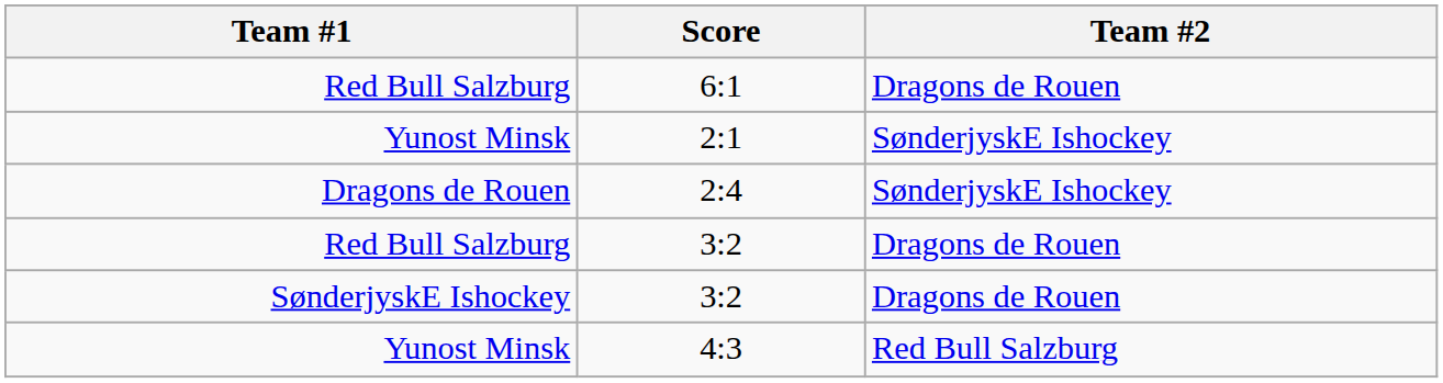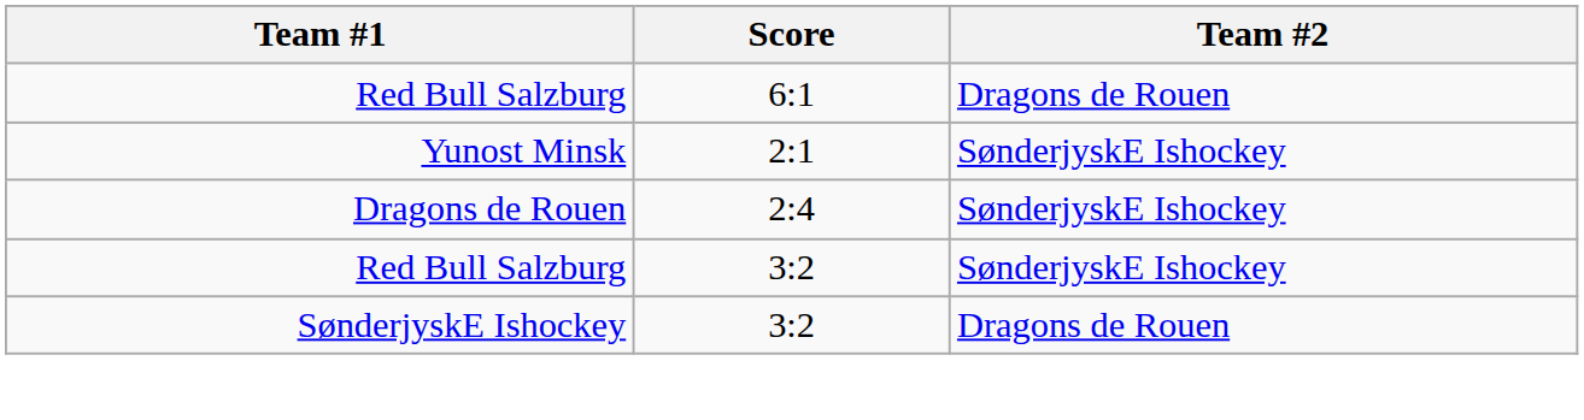Red Bull Salzburg / 3:2 | Team #2: Dragons de Rouen -> SønderjyskE Ishockey
- row: Yunost Minsk | 4:3 | Red Bull Salzburg
